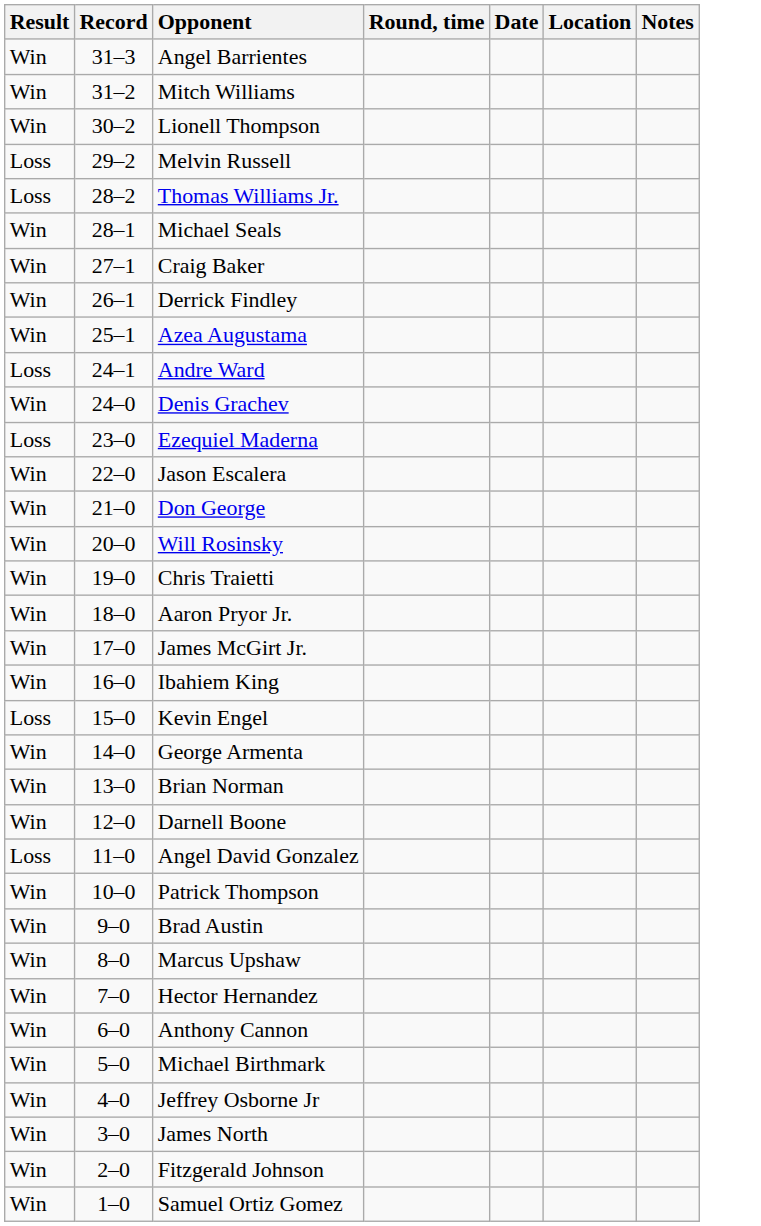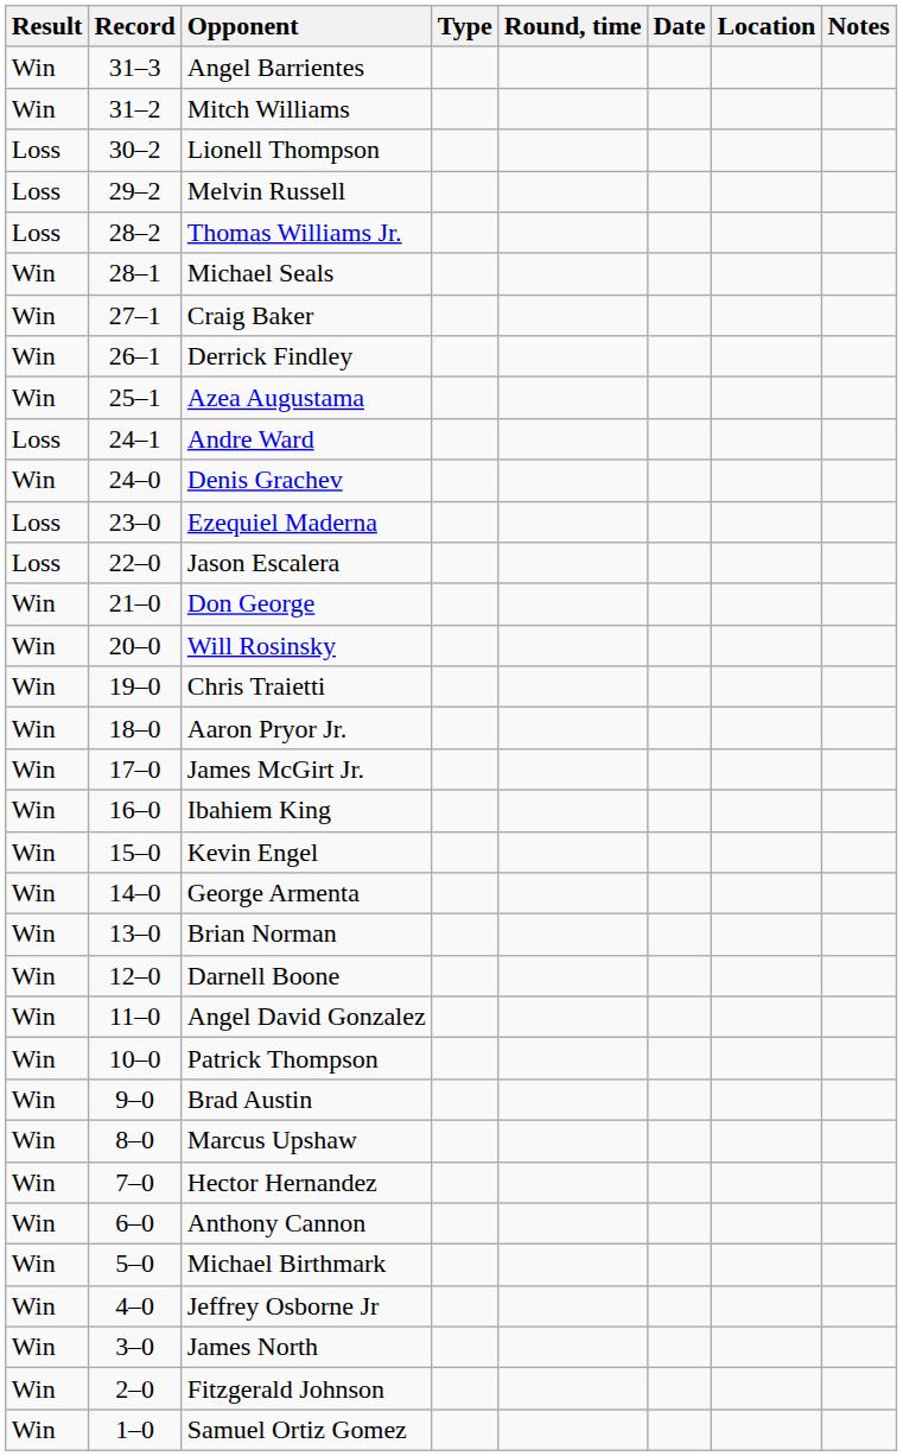+ column: Type
Lionell Thompson | Result: Win -> Loss
Jason Escalera | Result: Win -> Loss
Kevin Engel | Result: Loss -> Win
Angel David Gonzalez | Result: Loss -> Win
